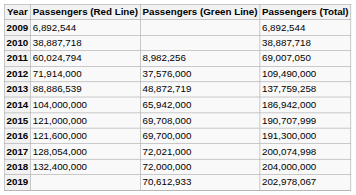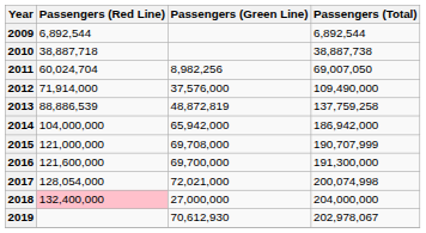2010 | Passengers (Total): 38,887,718 -> 38,887,738
2011 | Passengers (Red Line): 60,024,794 -> 60,024,704
2013 | Passengers (Green Line): 48,872,719 -> 48,872,819
2018 | Passengers (Red Line): no background -> pink background
2018 | Passengers (Green Line): 72,000,000 -> 27,000,000
2019 | Passengers (Green Line): 70,612,933 -> 70,612,930
